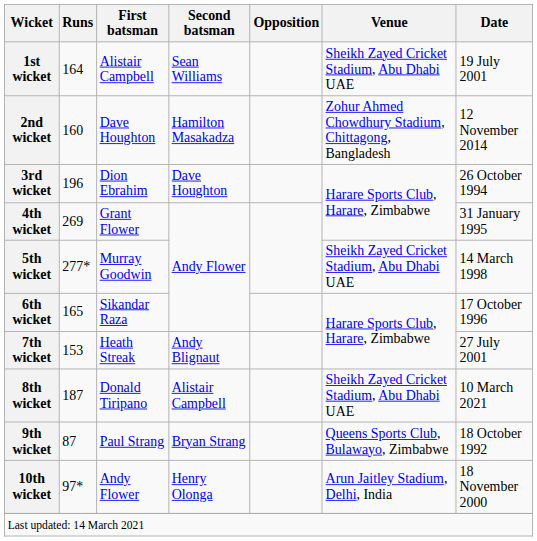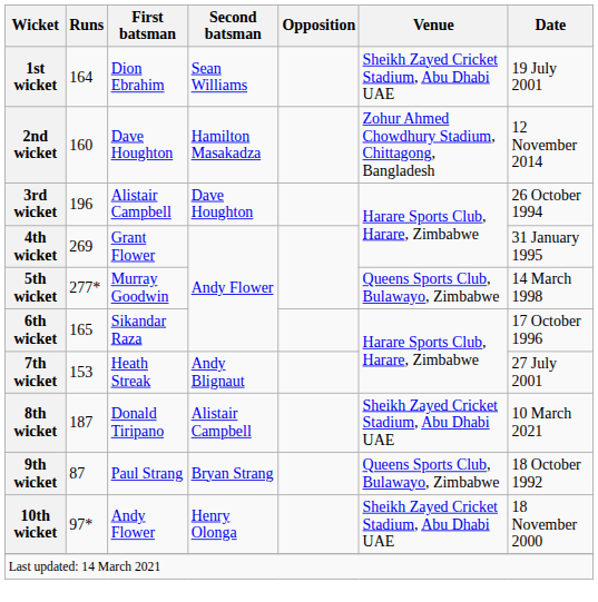1st wicket | First batsman: Alistair Campbell -> Dion Ebrahim
3rd wicket | First batsman: Dion Ebrahim -> Alistair Campbell
5th wicket | Venue: Sheikh Zayed Cricket Stadium, Abu Dhabi UAE -> Queens Sports Club, Bulawayo, Zimbabwe
10th wicket | Venue: Arun Jaitley Stadium, Delhi, India -> Sheikh Zayed Cricket Stadium, Abu Dhabi UAE
